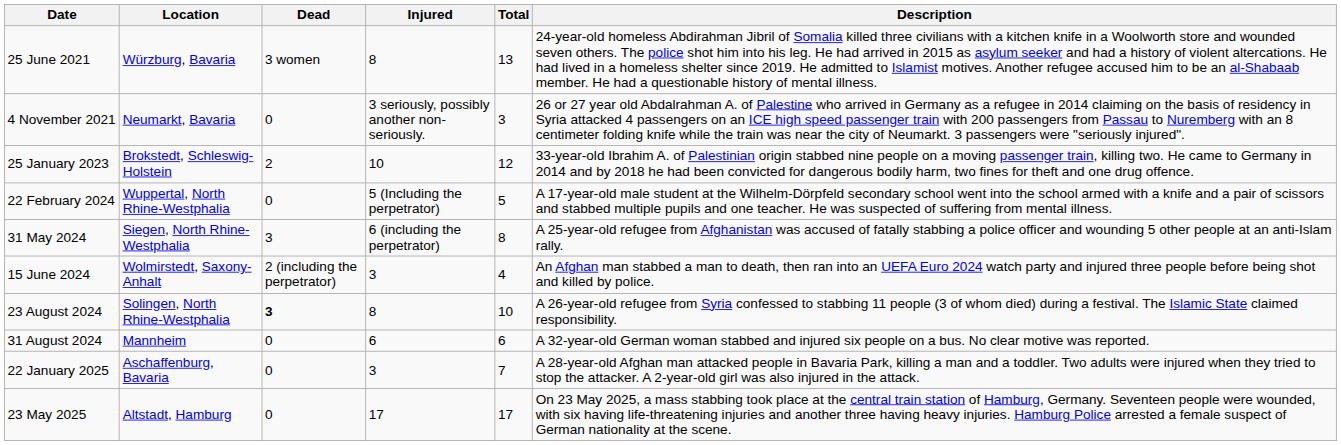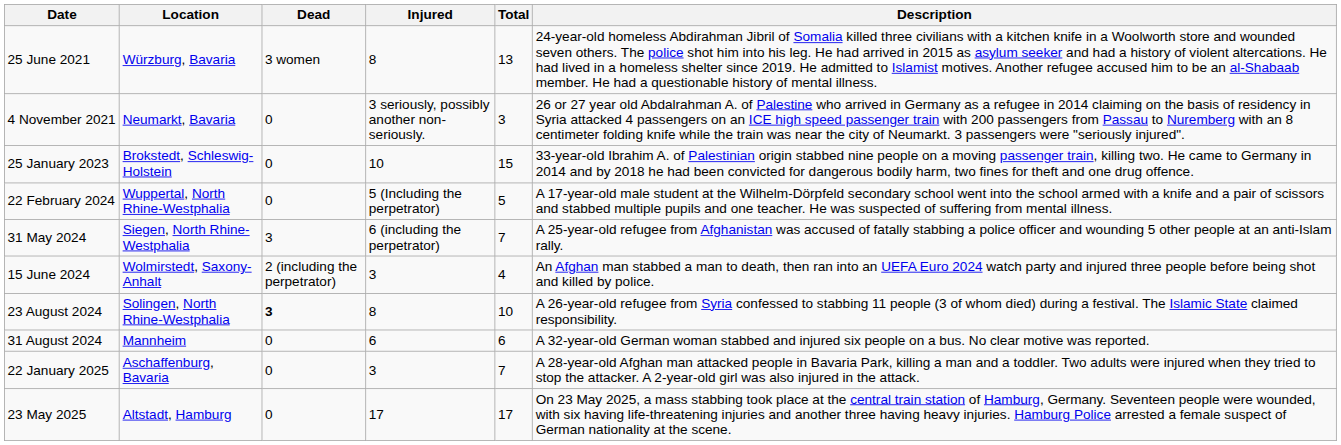25 January 2023 | Dead: 2 -> 0
25 January 2023 | Total: 12 -> 15
31 May 2024 | Total: 8 -> 7
